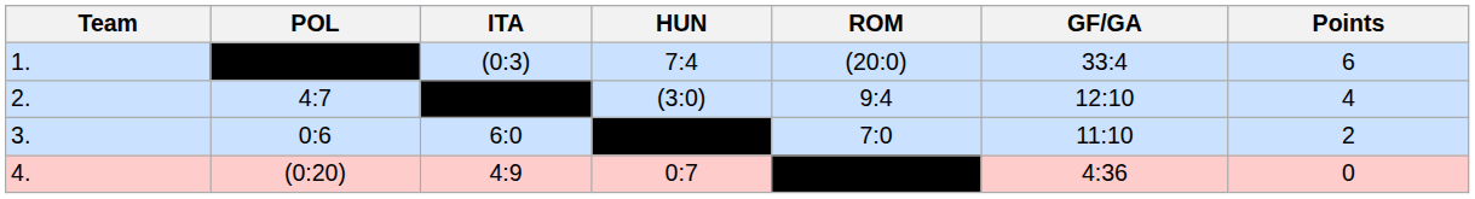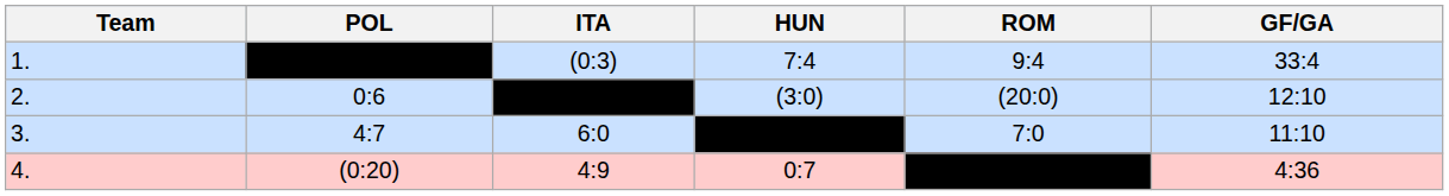- column: Points | 6 | 4 | 2 | 0
1. | ROM: (20:0) -> 9:4
2. | POL: 4:7 -> 0:6
2. | ROM: 9:4 -> (20:0)
3. | POL: 0:6 -> 4:7
